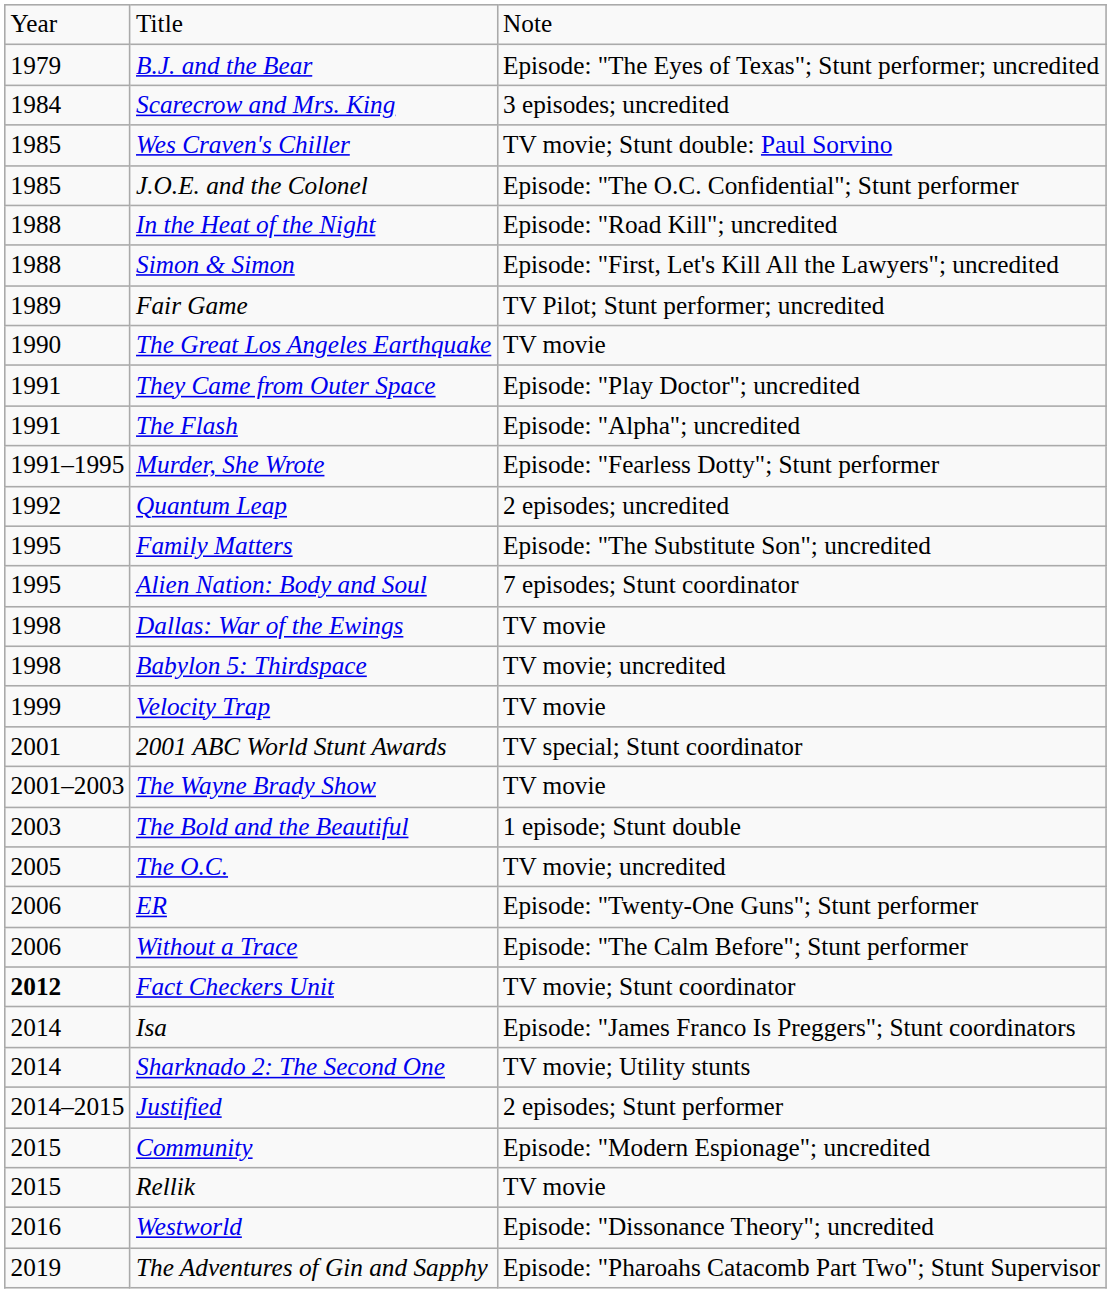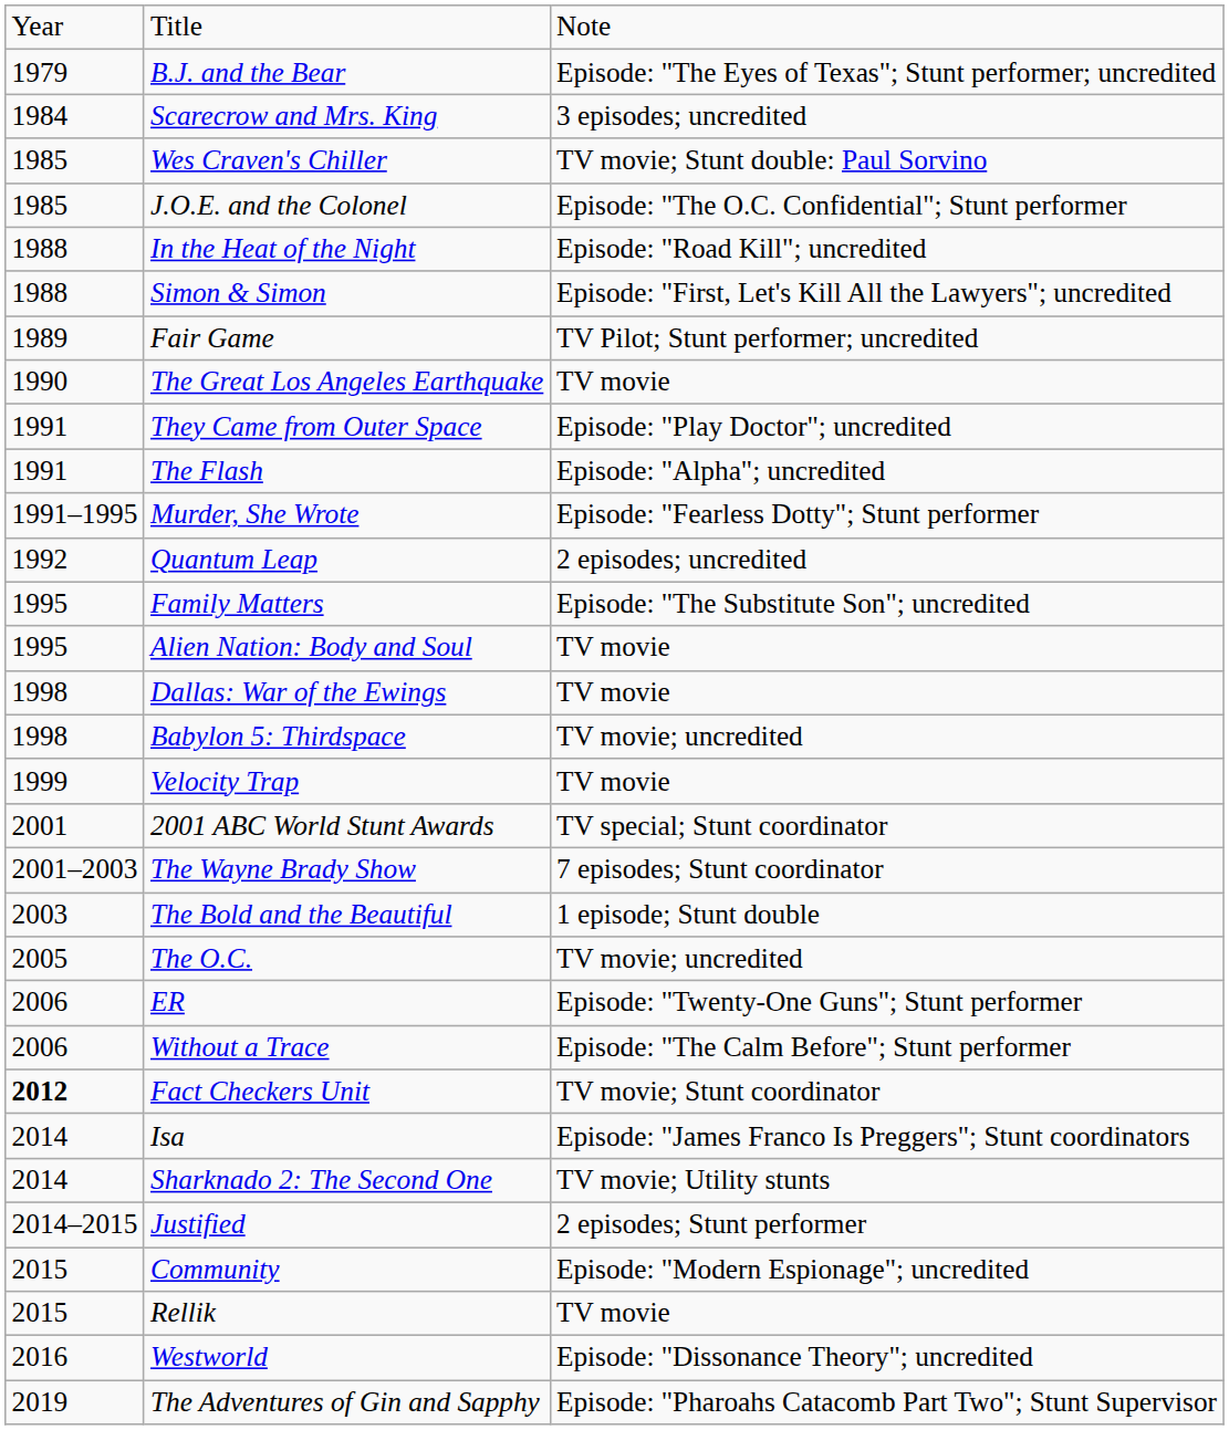Alien Nation: Body and Soul | column 3: 7 episodes; Stunt coordinator -> TV movie
The Wayne Brady Show | column 3: TV movie -> 7 episodes; Stunt coordinator
